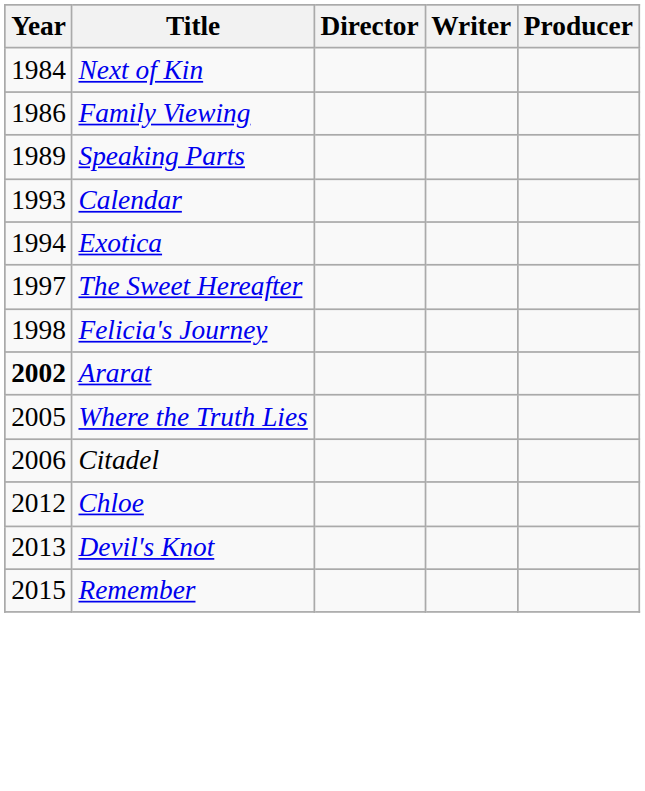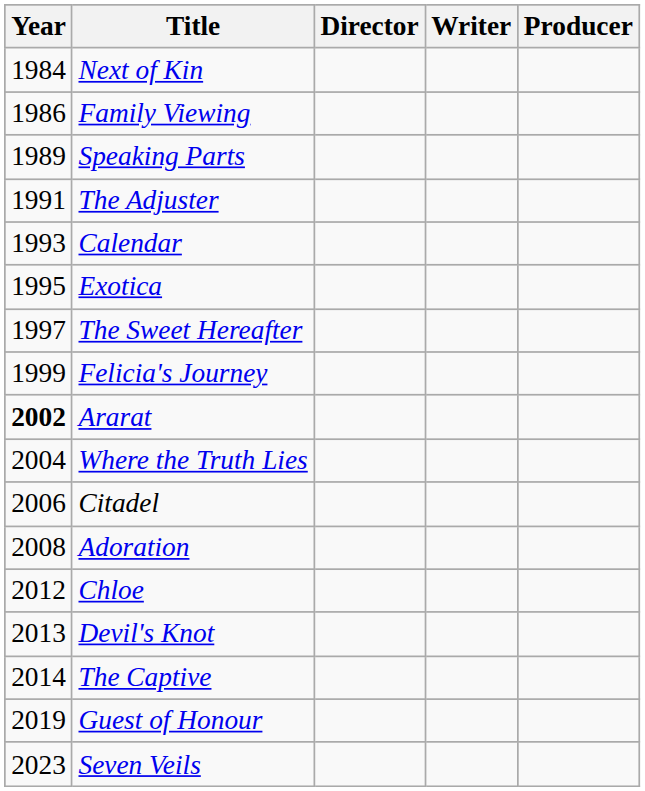+ row: 1991 | The Adjuster
Exotica | Year: 1994 -> 1995
Felicia's Journey | Year: 1998 -> 1999
Where the Truth Lies | Year: 2005 -> 2004
+ row: 2008 | Adoration
+ row: 2014 | The Captive
- row: 2015 | Remember
+ row: 2019 | Guest of Honour
+ row: 2023 | Seven Veils
